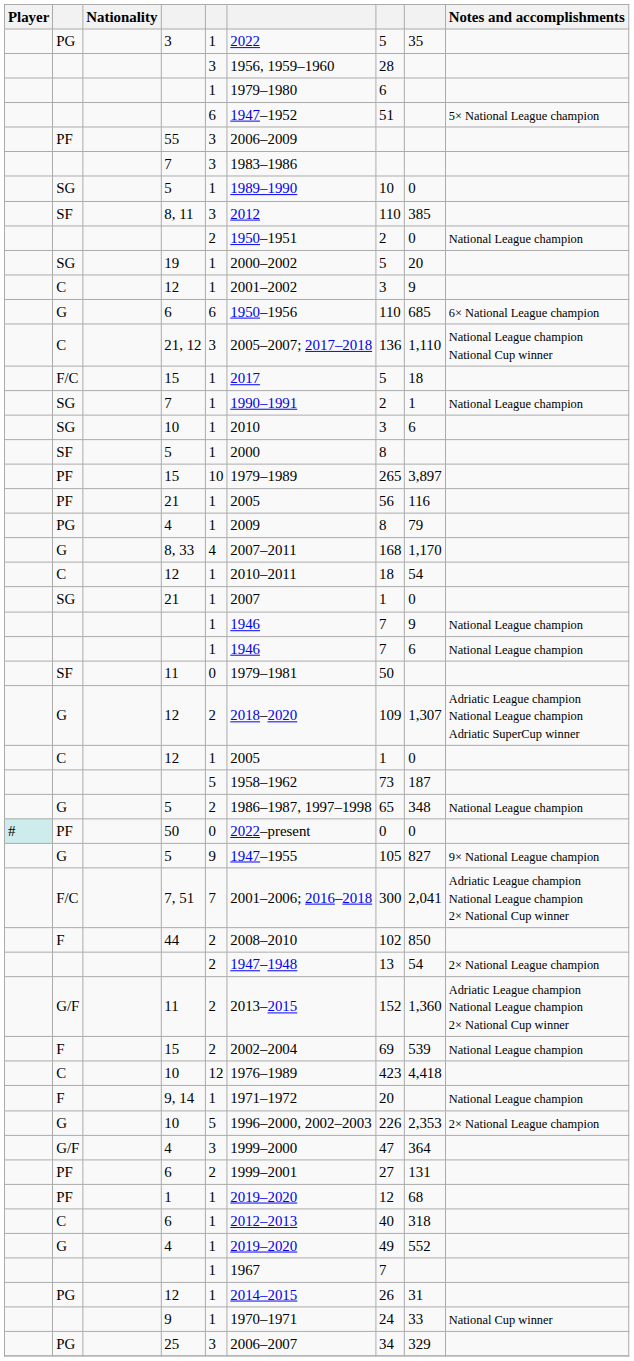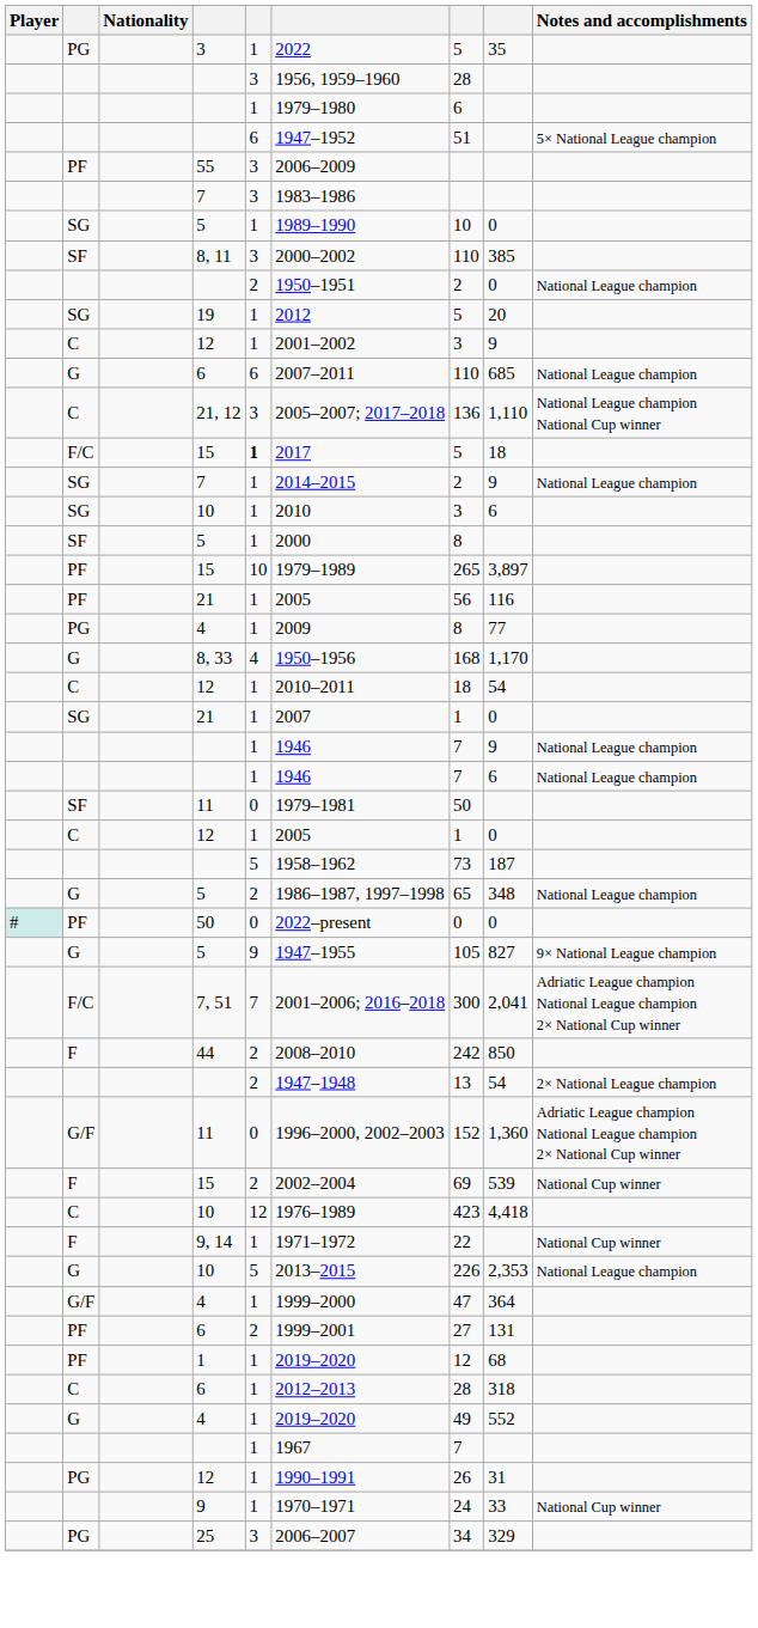8, 11 | column 6: 2012 -> 2000–2002
19 | column 6: 2000–2002 -> 2012
G / 6 | column 6: 1950–1956 -> 2007–2011
G / 6 | Notes and accomplishments: 6× National League champion -> National League champion
F/C / 15 | column 5: normal -> bold
SG / 7 | column 6: 1990–1991 -> 2014–2015
SG / 7 | column 8: 1 -> 9
PG / 4 | column 8: 79 -> 77
8, 33 | column 6: 2007–2011 -> 1950–1956
- row: G | 12 | 2 | 2018–2020 | 109 | 1,307 | Adriatic League champion National League champion Adriatic SuperCup winner
44 | column 7: 102 -> 242
G/F / 11 | column 5: 2 -> 0
G/F / 11 | column 6: 2013–2015 -> 1996–2000, 2002–2003
F / 15 | Notes and accomplishments: National League champion -> National Cup winner
9, 14 | column 7: 20 -> 22
9, 14 | Notes and accomplishments: National League champion -> National Cup winner
G / 10 | column 6: 1996–2000, 2002–2003 -> 2013–2015
G / 10 | Notes and accomplishments: 2× National League champion -> National League champion
G/F / 4 | column 5: 3 -> 1
C / 6 | column 7: 40 -> 28
PG / 12 | column 6: 2014–2015 -> 1990–1991
